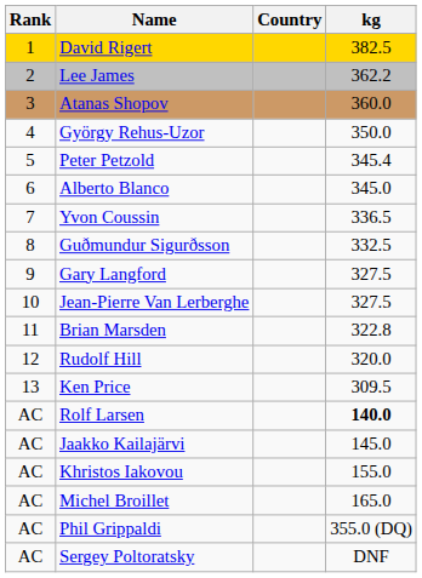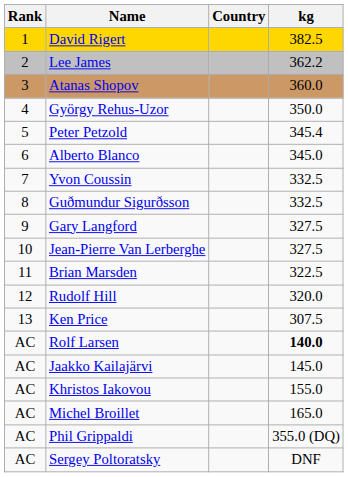Yvon Coussin | kg: 336.5 -> 332.5
Brian Marsden | kg: 322.8 -> 322.5
Ken Price | kg: 309.5 -> 307.5
